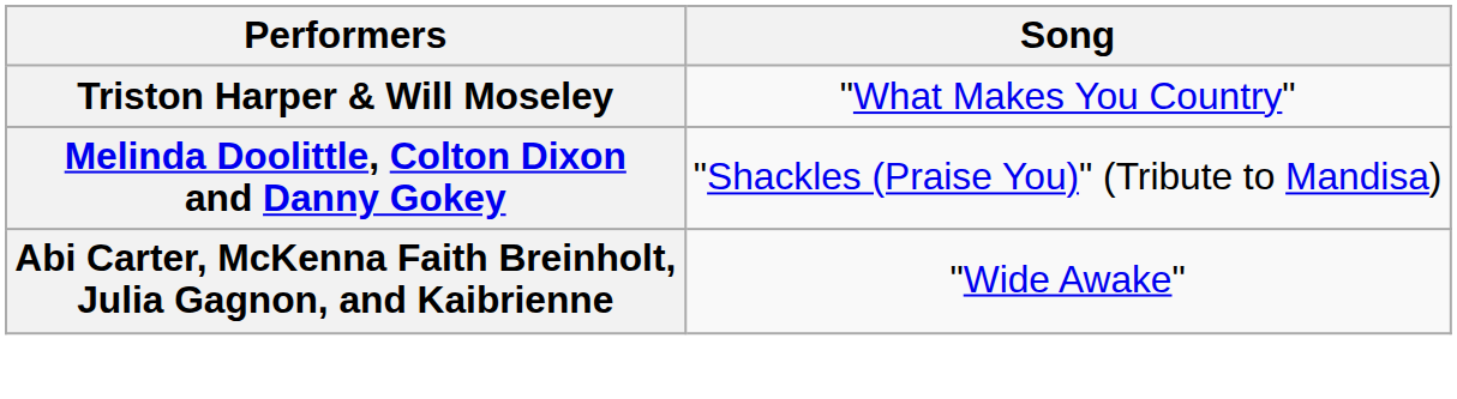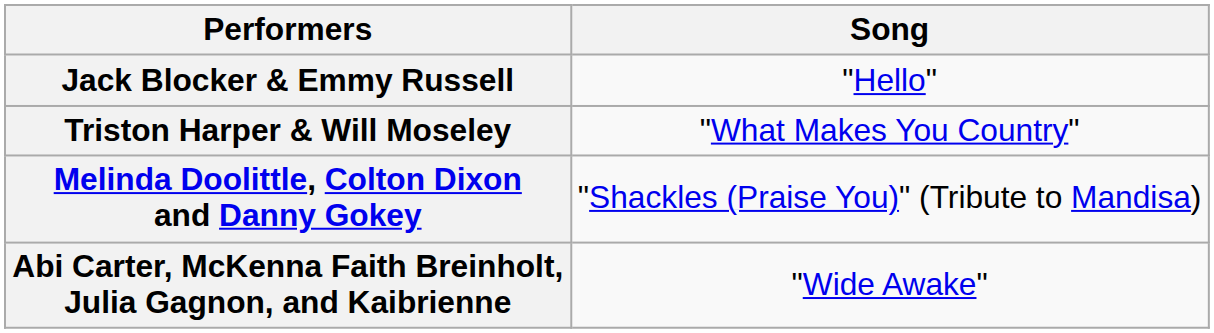+ row: Jack Blocker & Emmy Russell | "Hello"
